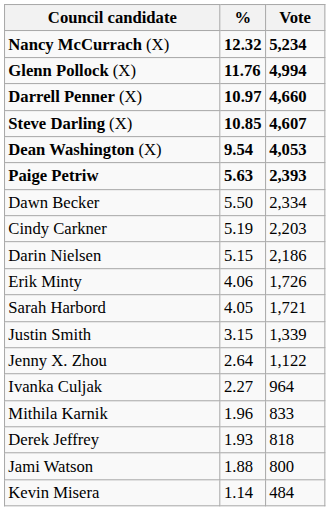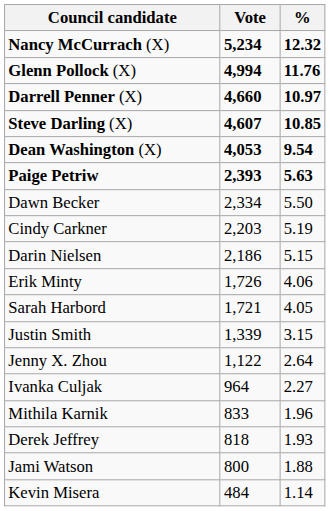columns swapped: Vote <-> %
